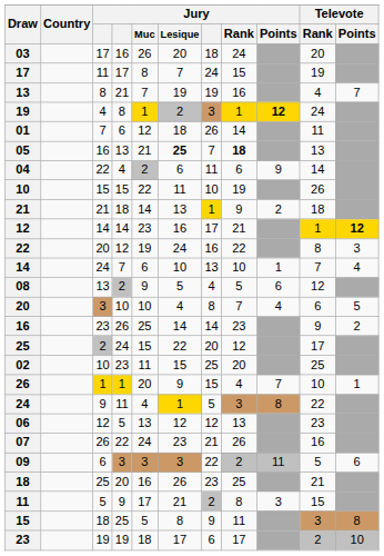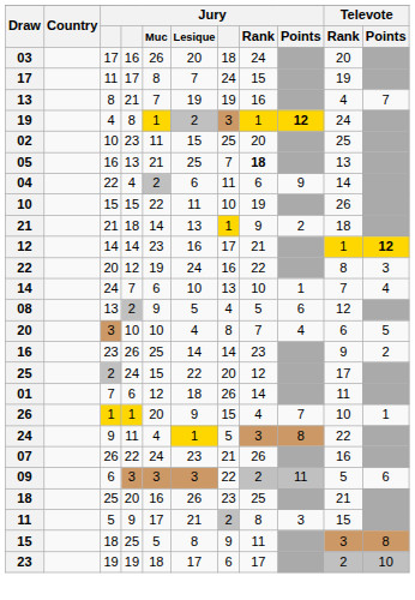rows swapped: 01 <-> 02
05 | Jury / Lesique: bold -> normal
- row: 06 | 12 | 5 | 13 | 12 | 12 | 13 | 23
